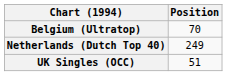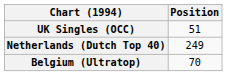rows swapped: Belgium (Ultratop) <-> UK Singles (OCC)
